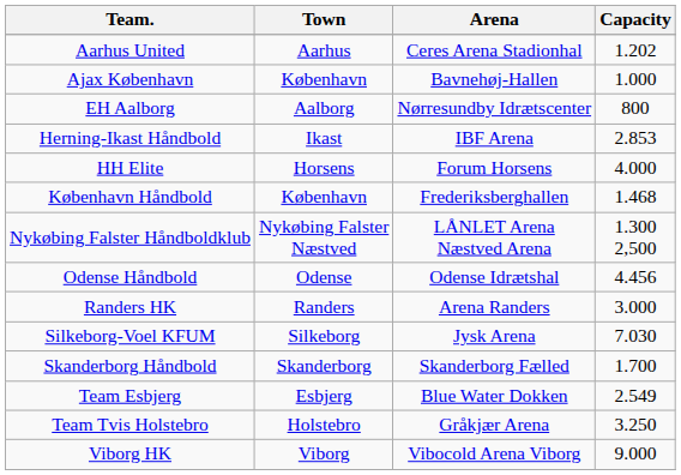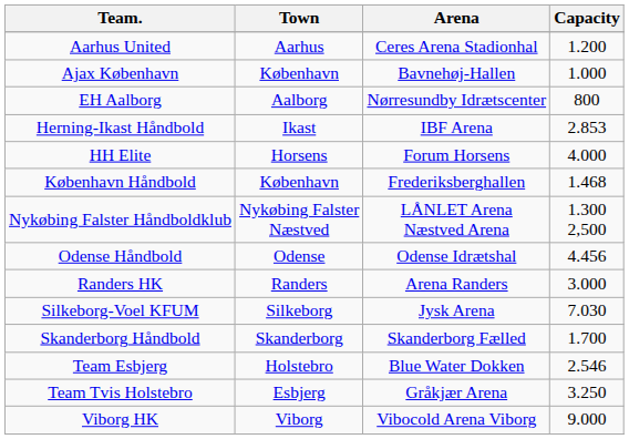Aarhus United | Capacity: 1.202 -> 1.200
Team Esbjerg | Town: Esbjerg -> Holstebro
Team Esbjerg | Capacity: 2.549 -> 2.546
Team Tvis Holstebro | Town: Holstebro -> Esbjerg
